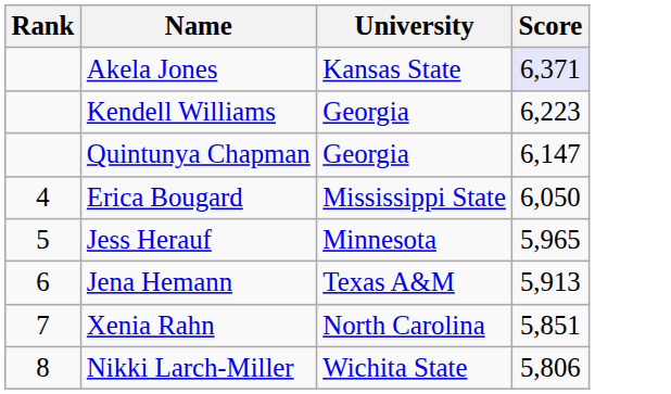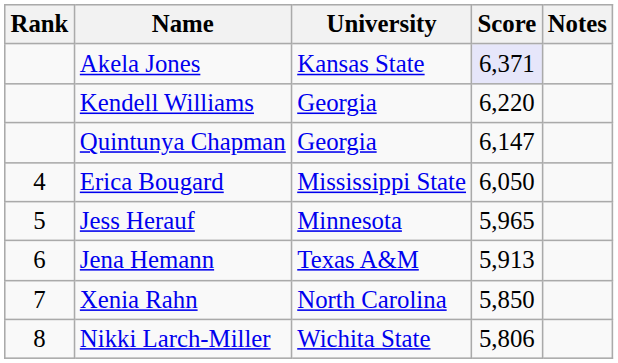+ column: Notes
Kendell Williams | Score: 6,223 -> 6,220
Xenia Rahn | Score: 5,851 -> 5,850
